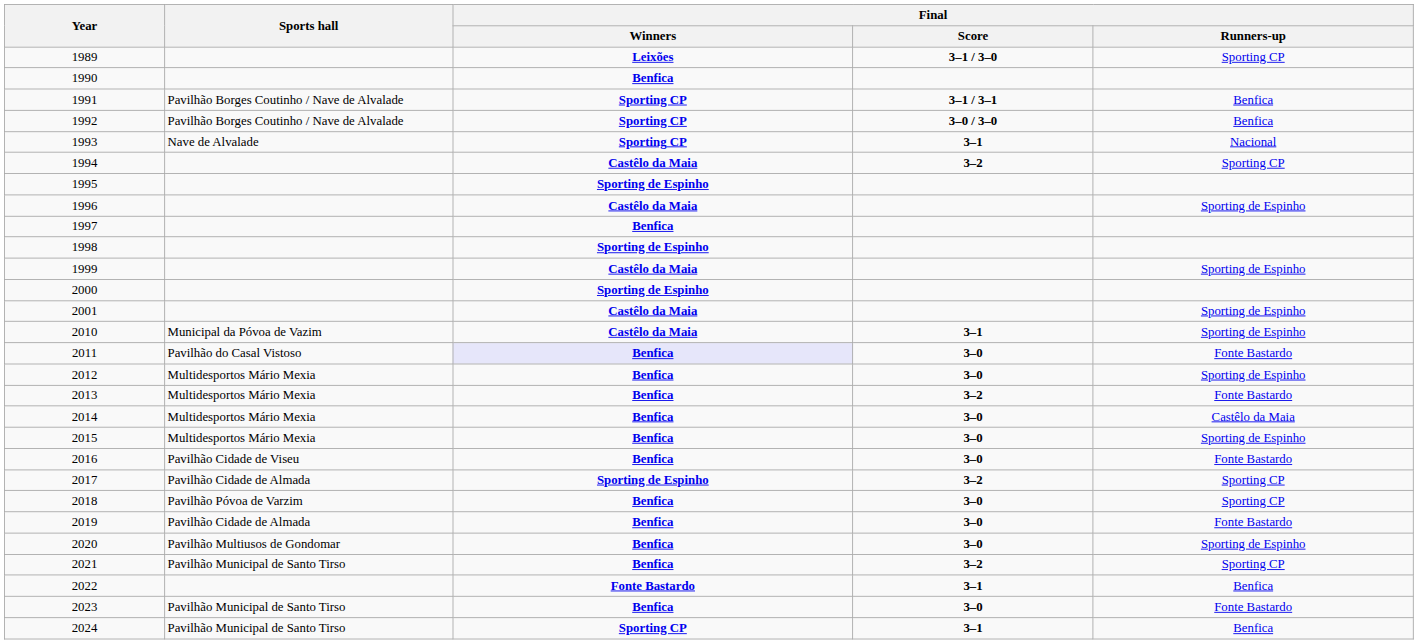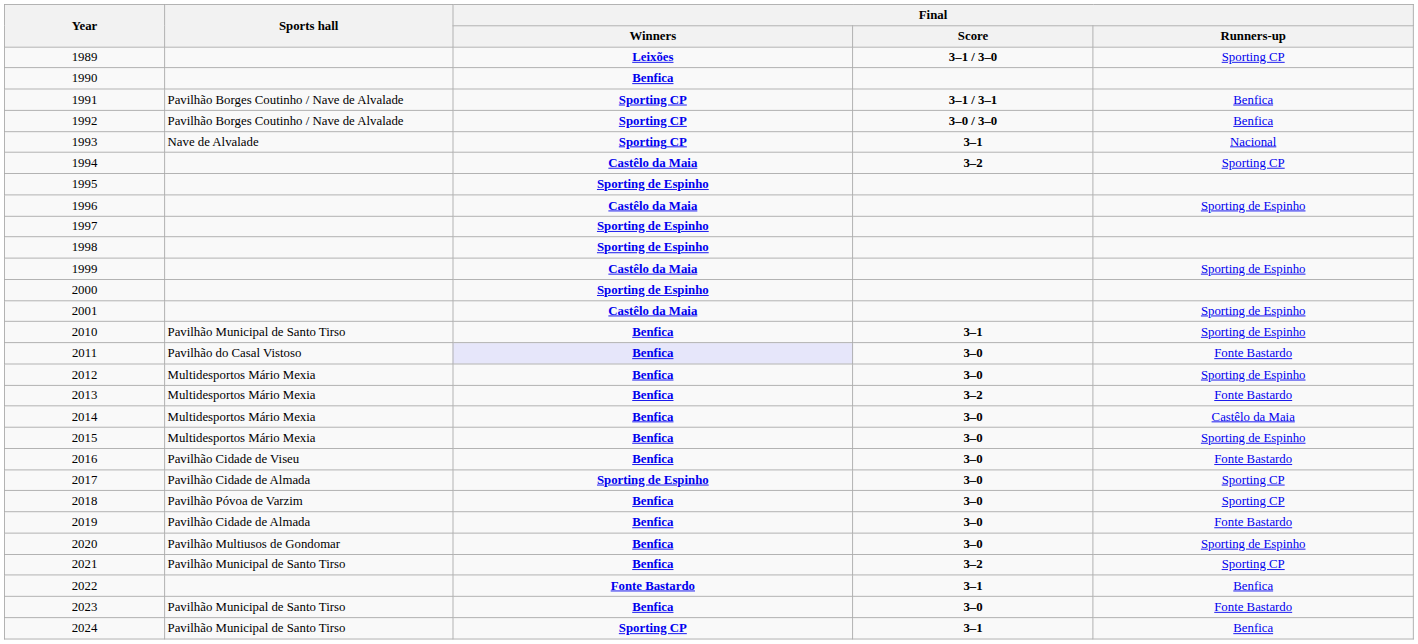1997 | Final / Winners: Benfica -> Sporting de Espinho
2010 | Sports hall: Municipal da Póvoa de Vazim -> Pavilhão Municipal de Santo Tirso
2010 | Final / Winners: Castêlo da Maia -> Benfica
2017 | Final / Score: 3–2 -> 3–0
